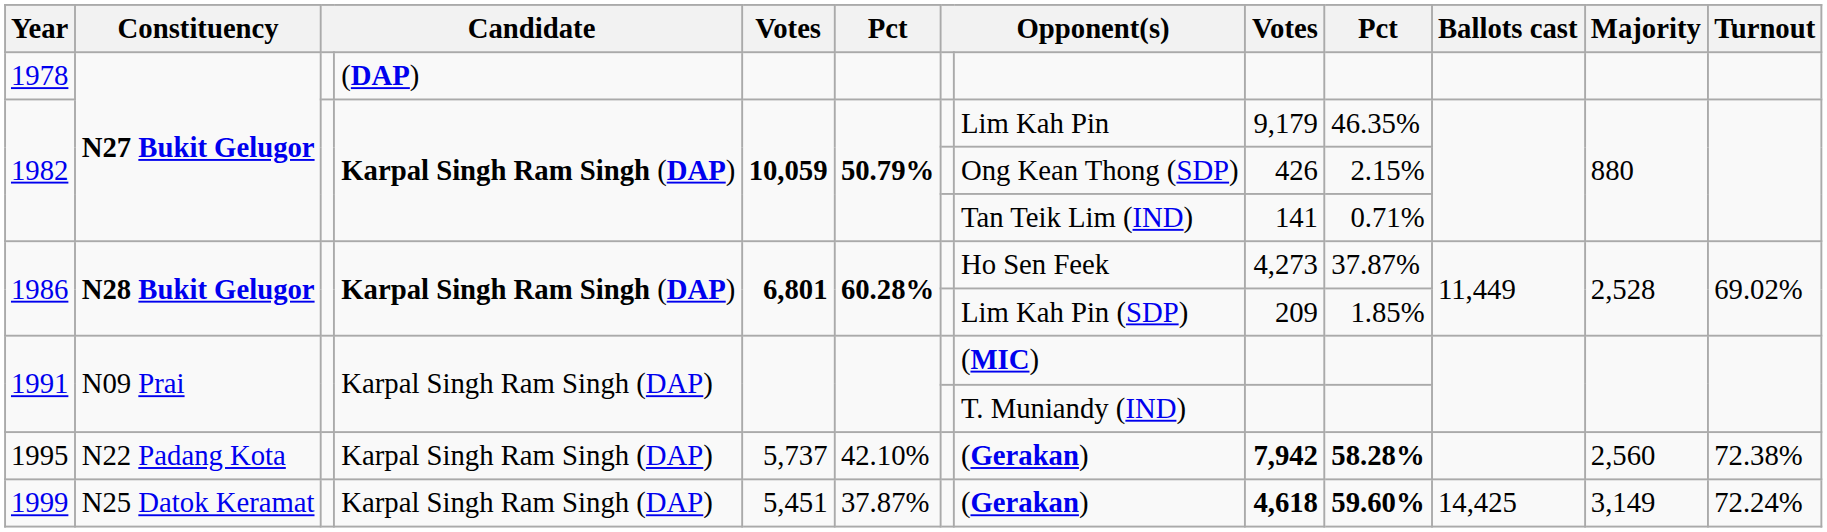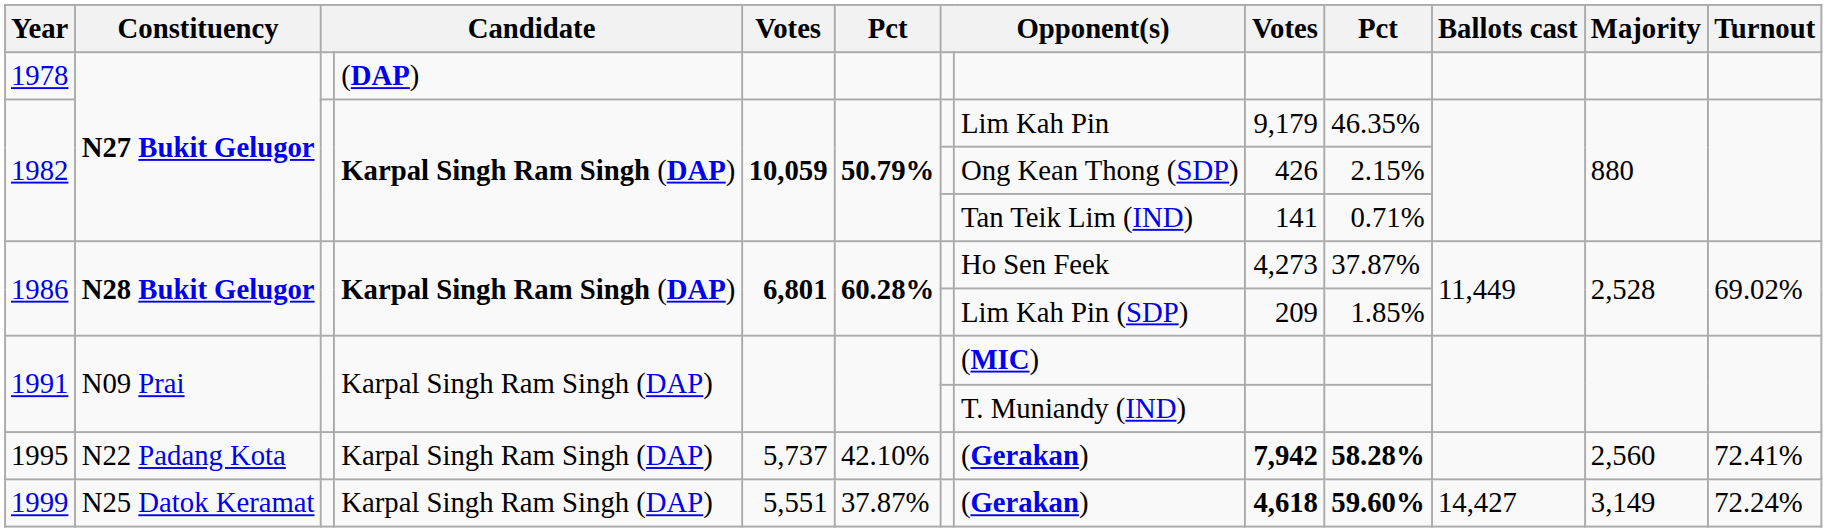1995 | Turnout: 72.38% -> 72.41%
1999 | column 5: 5,451 -> 5,551
1999 | Ballots cast: 14,425 -> 14,427
